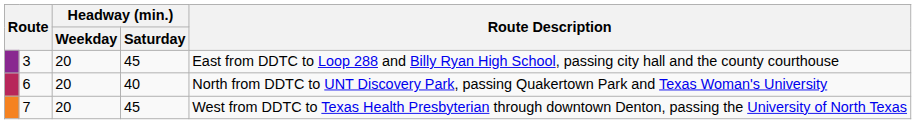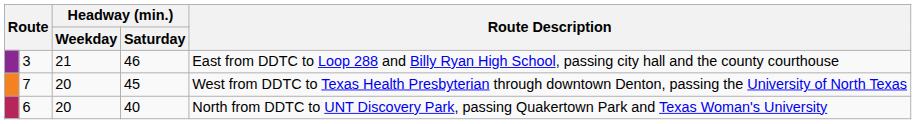3 | Headway (min.) / Weekday: 20 -> 21
3 | Headway (min.) / Saturday: 45 -> 46
rows swapped: 6 <-> 7
